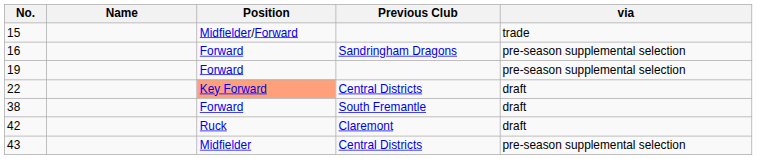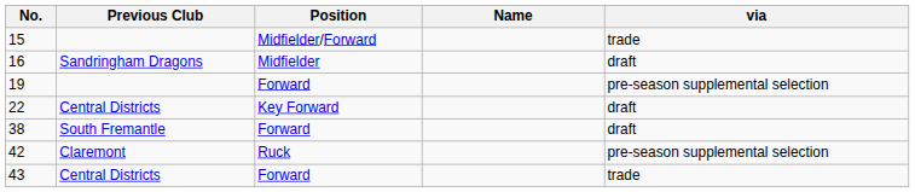columns swapped: Name <-> Previous Club
16 | Position: Forward -> Midfielder
16 | via: pre-season supplemental selection -> draft
22 | Position: lightsalmon background -> no background
42 | via: draft -> pre-season supplemental selection
43 | Position: Midfielder -> Forward
43 | via: pre-season supplemental selection -> trade
